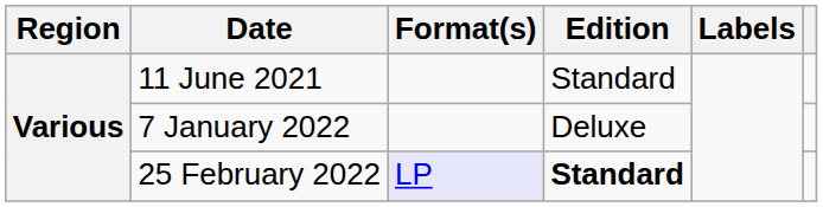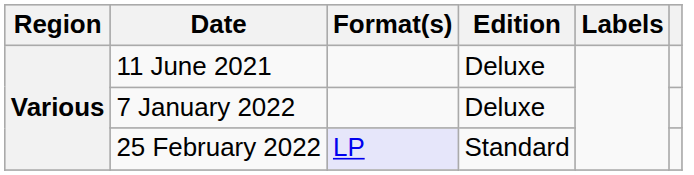11 June 2021 | Edition: Standard -> Deluxe
25 February 2022 | Edition: bold -> normal
